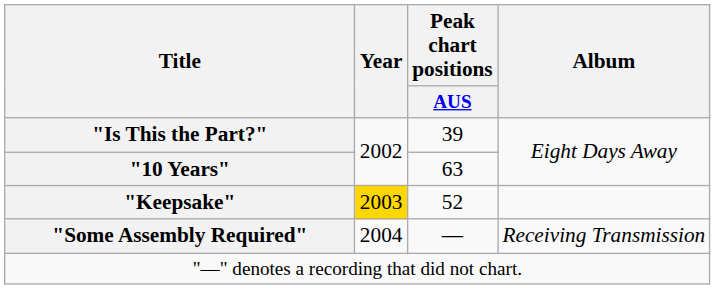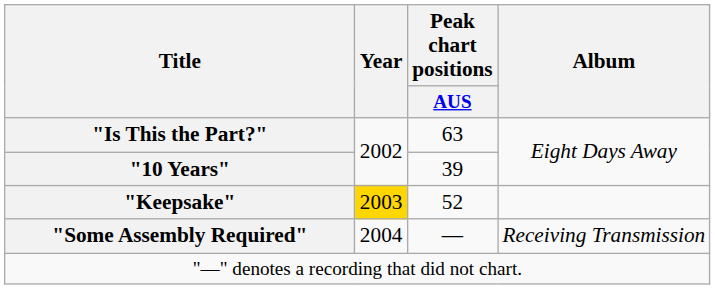"Is This the Part?" | Peak chart positions / AUS: 39 -> 63
"10 Years" | Peak chart positions / AUS: 63 -> 39
